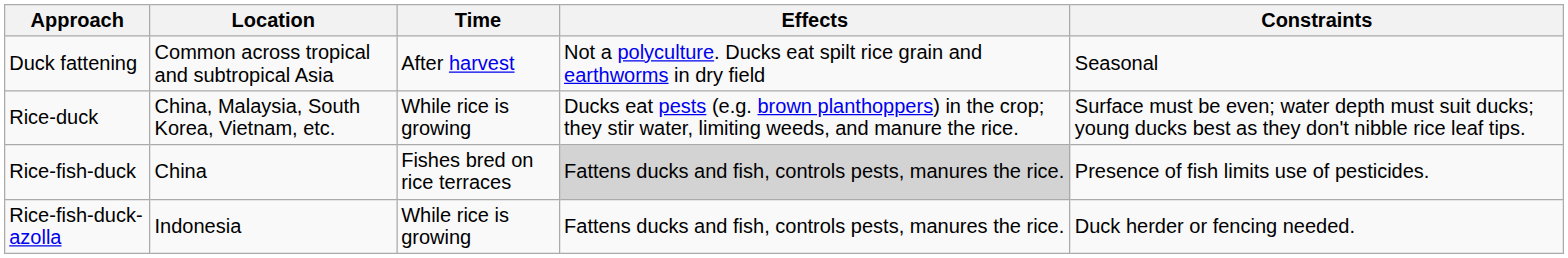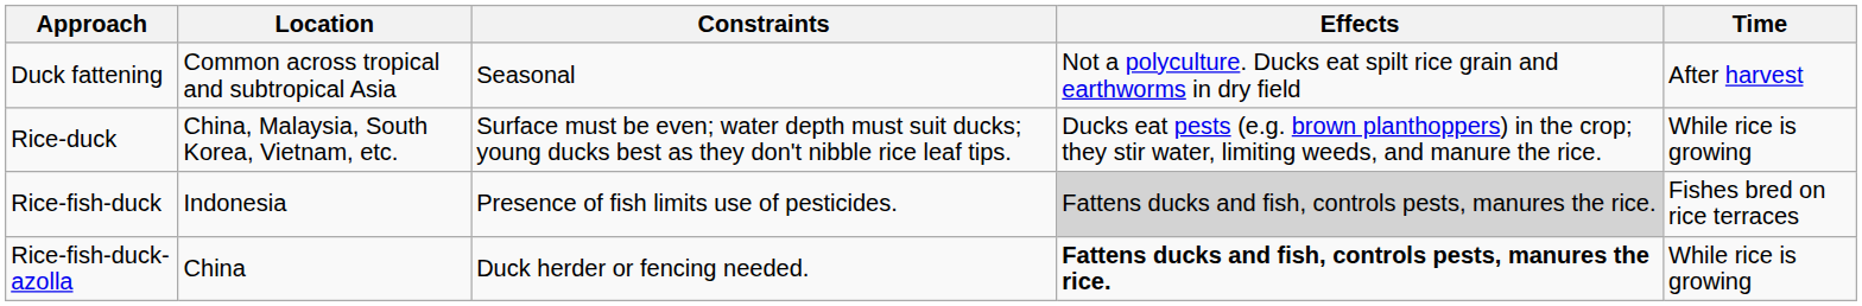columns swapped: Time <-> Constraints
Rice-fish-duck | Location: China -> Indonesia
Rice-fish-duck-azolla | Location: Indonesia -> China
Rice-fish-duck-azolla | Effects: normal -> bold
